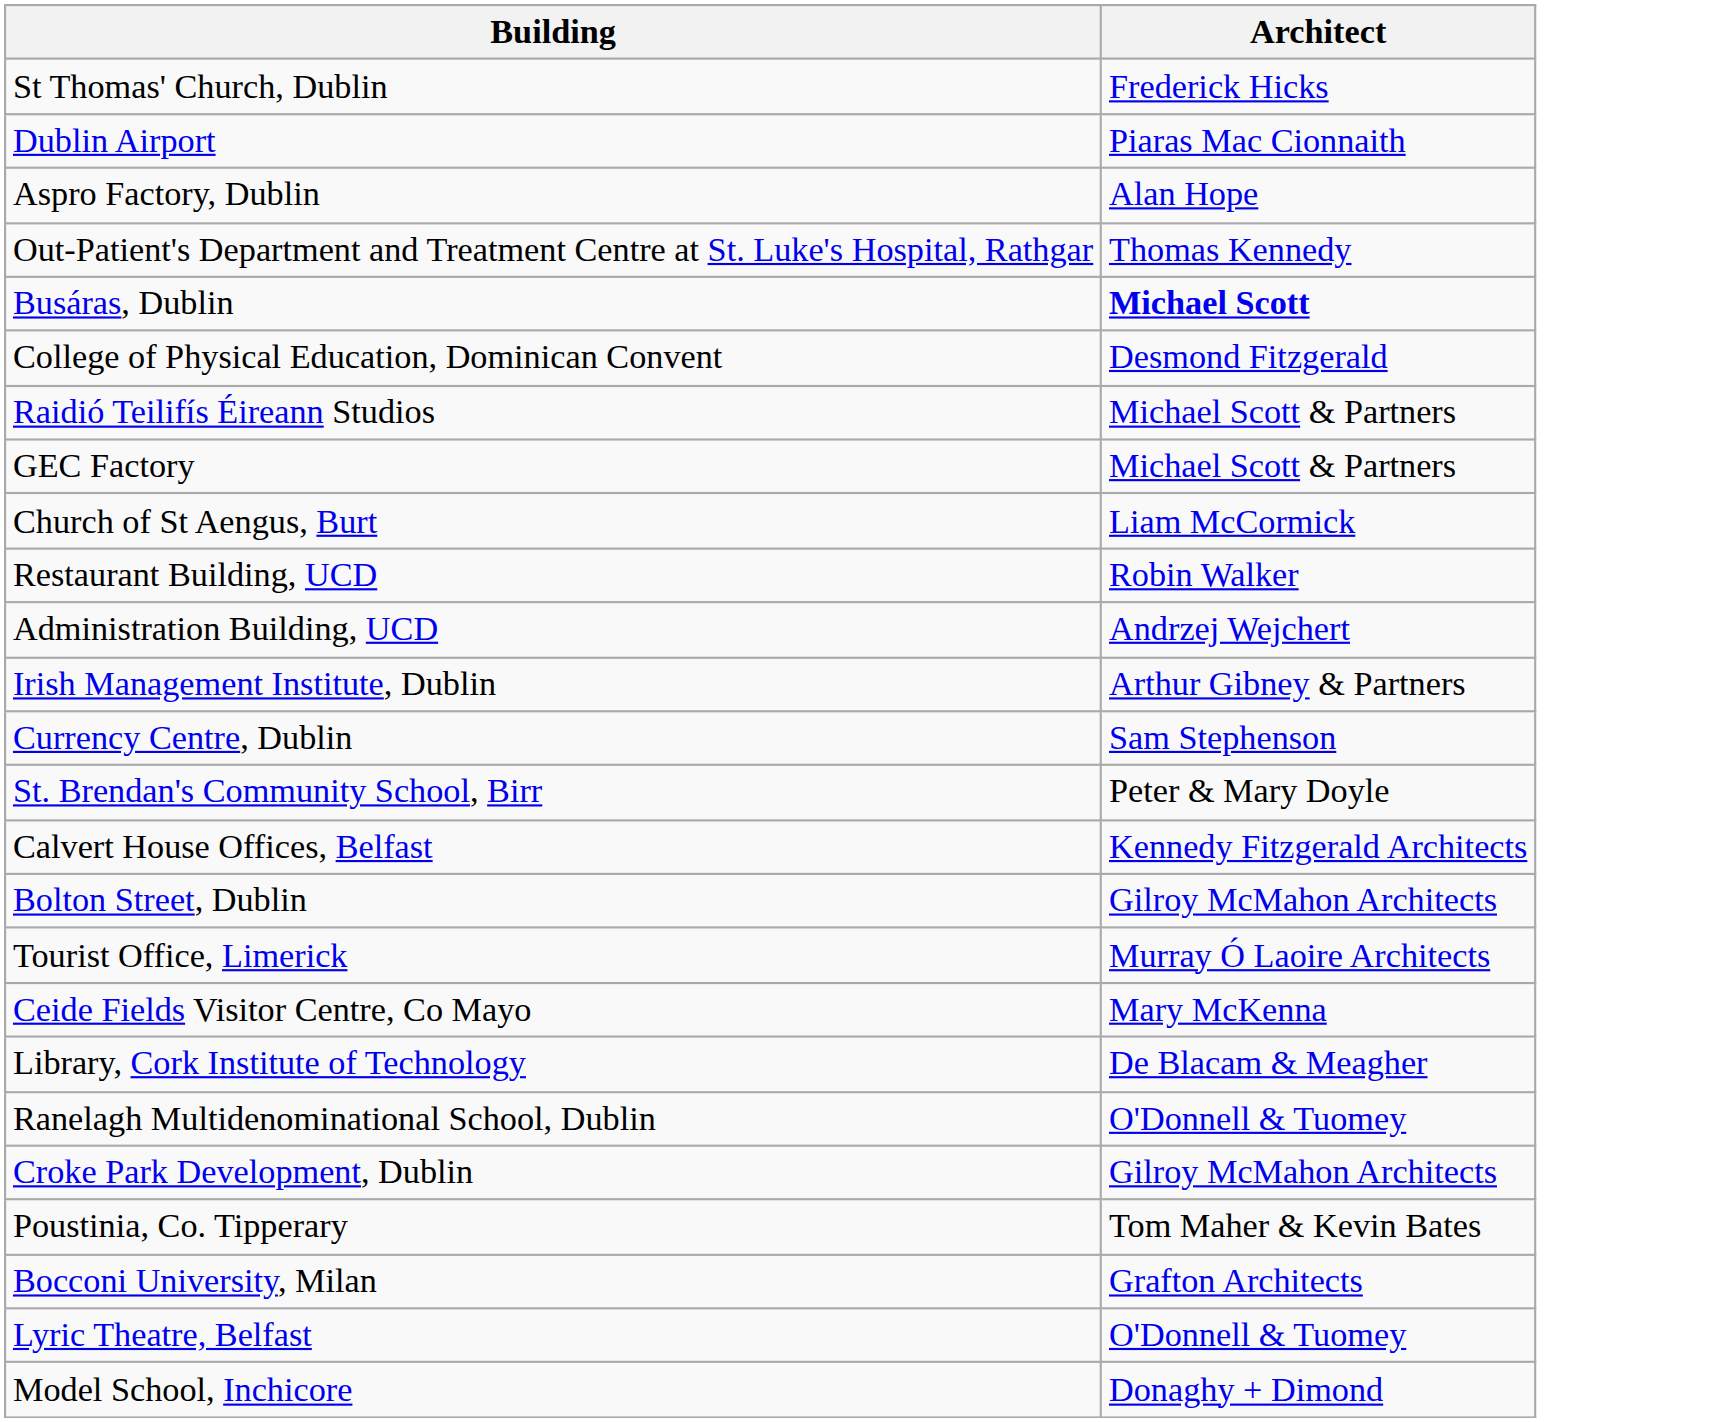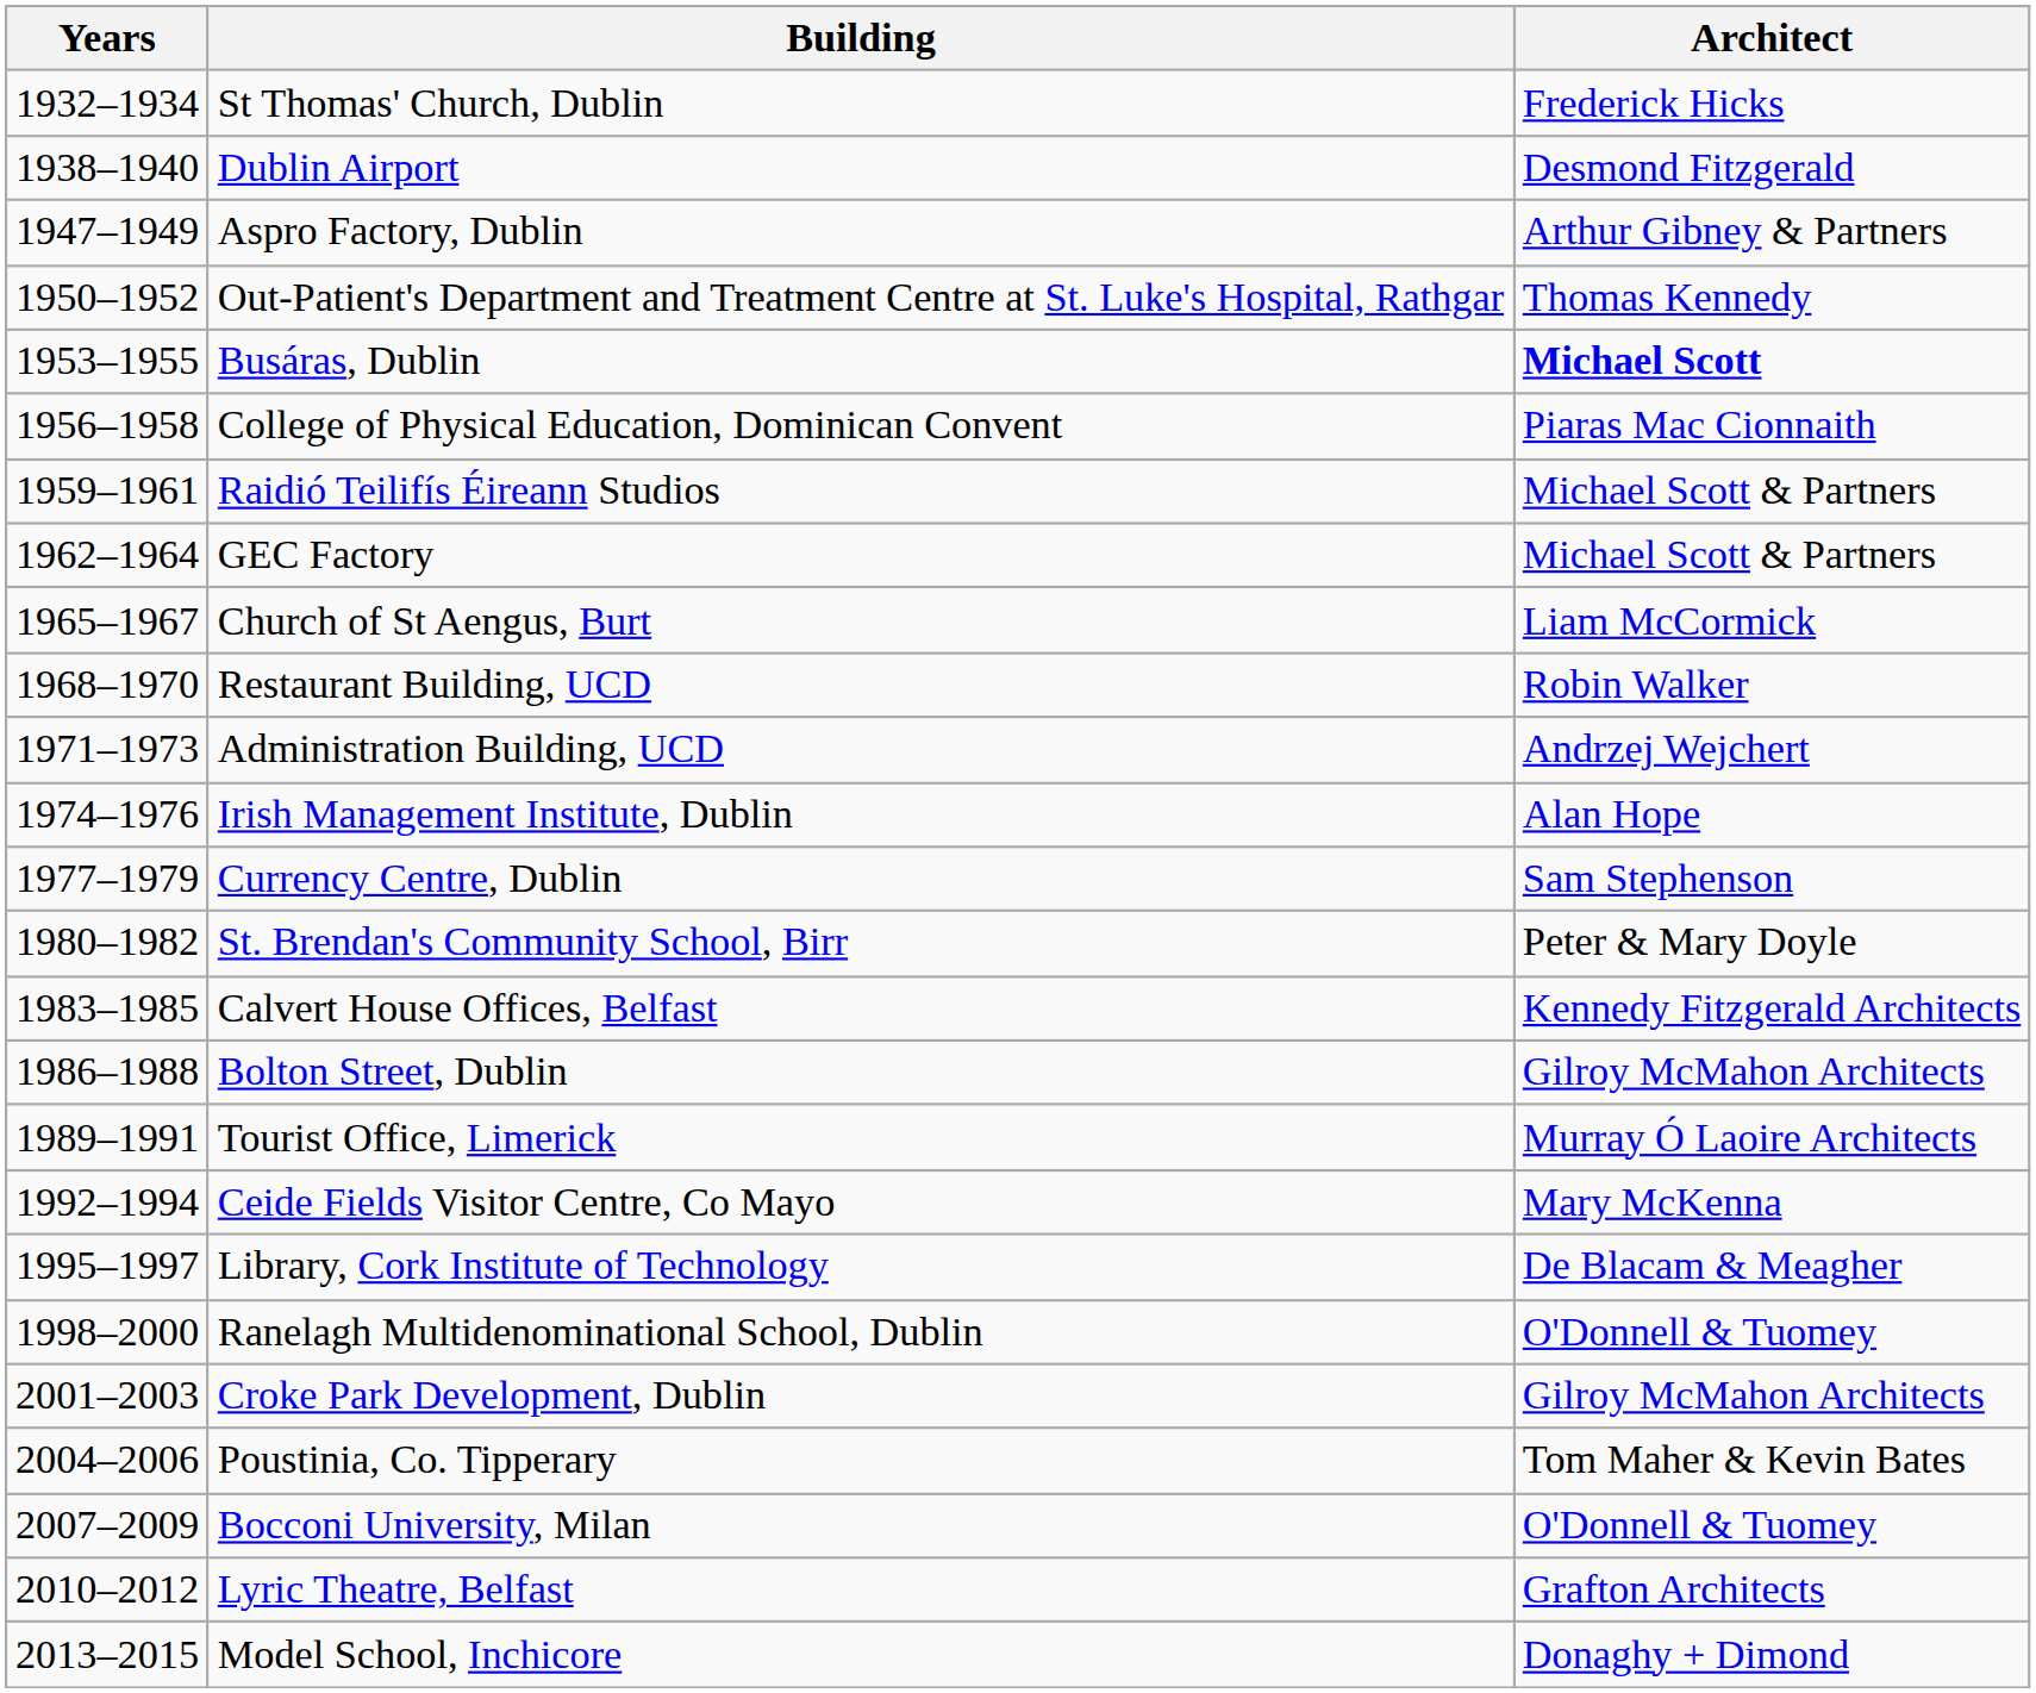+ column: Years | 1932–1934 | 1938–1940 | 1947–1949 | 1950–1952 | 1953–1955 | 1956–1958 | 1959–1961 | 1962–1964 | 1965–1967 | 1968–1970 | 1971–1973 | 1974–1976 | 1977–1979 | 1980–1982 | 1983–1985 | 1986–1988 | 1989–1991 | 1992–1994 | 1995–1997 | 1998–2000 | 2001–2003 | 2004–2006 | 2007–2009 | 2010–2012 | 2013–2015
Dublin Airport | Architect: Piaras Mac Cionnaith -> Desmond Fitzgerald
Aspro Factory, Dublin | Architect: Alan Hope -> Arthur Gibney & Partners
College of Physical Education, Dominican Convent | Architect: Desmond Fitzgerald -> Piaras Mac Cionnaith
Irish Management Institute, Dublin | Architect: Arthur Gibney & Partners -> Alan Hope
Bocconi University, Milan | Architect: Grafton Architects -> O'Donnell & Tuomey
Lyric Theatre, Belfast | Architect: O'Donnell & Tuomey -> Grafton Architects
